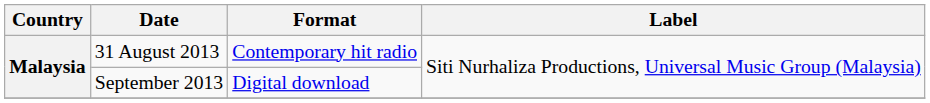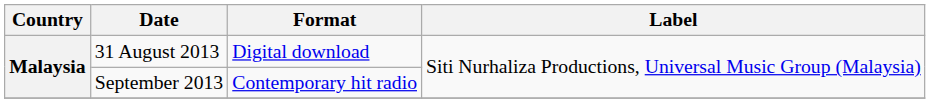31 August 2013 | Format: Contemporary hit radio -> Digital download
September 2013 | Format: Digital download -> Contemporary hit radio
